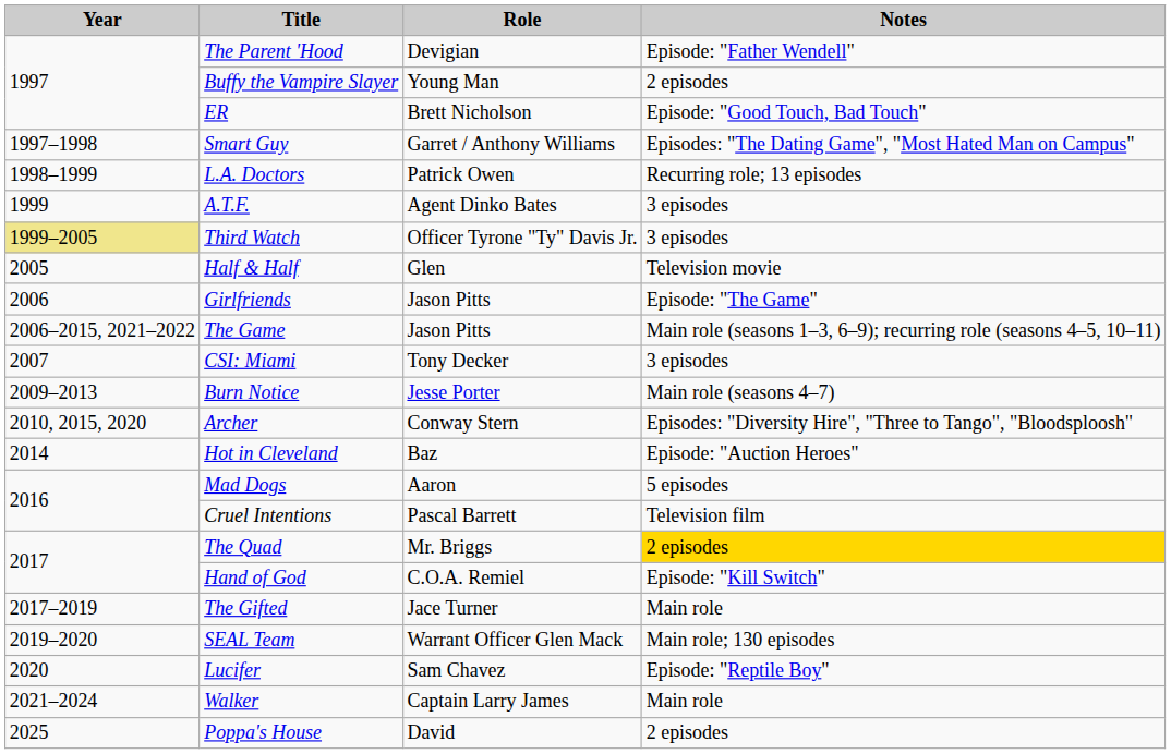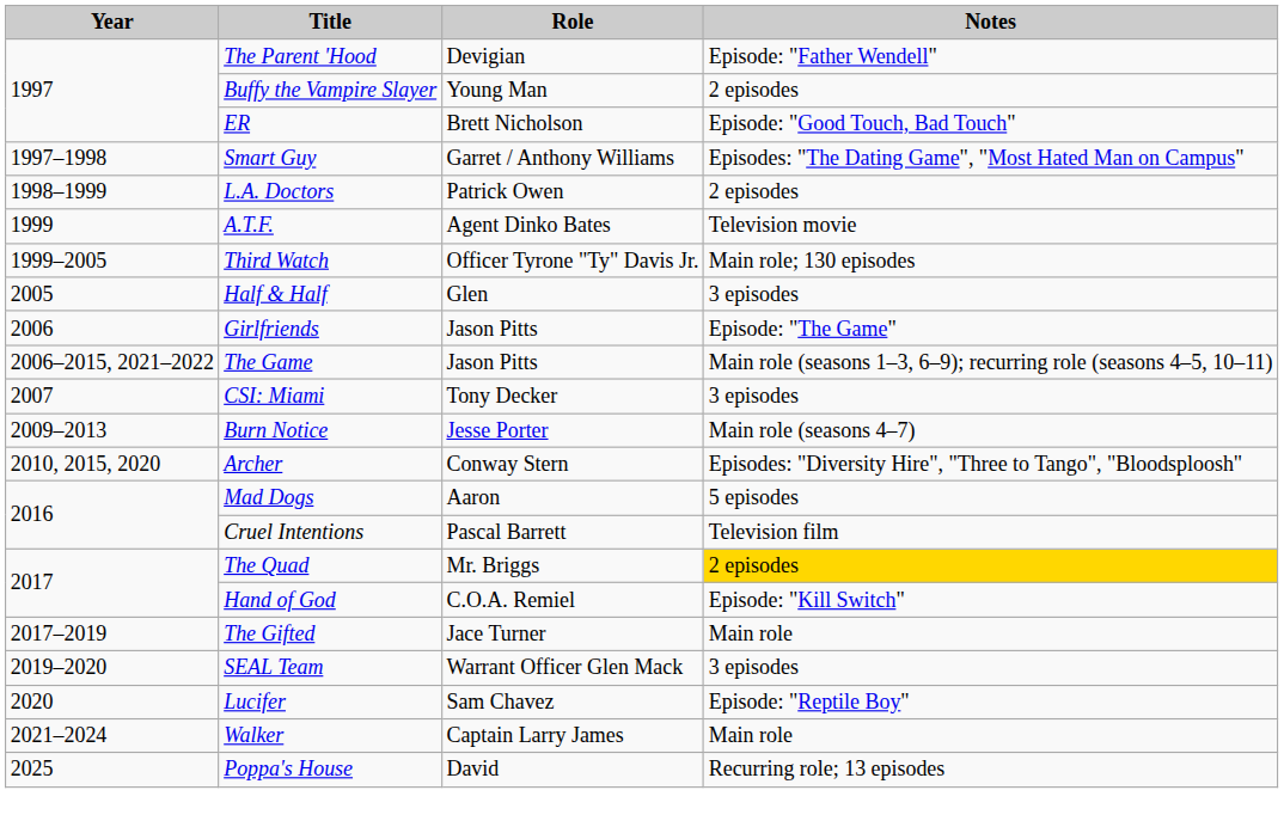L.A. Doctors | Notes: Recurring role; 13 episodes -> 2 episodes
A.T.F. | Notes: 3 episodes -> Television movie
Third Watch | Year: khaki background -> no background
Third Watch | Notes: 3 episodes -> Main role; 130 episodes
Half & Half | Notes: Television movie -> 3 episodes
- row: 2014 | Hot in Cleveland | Baz | Episode: "Auction Heroes"
SEAL Team | Notes: Main role; 130 episodes -> 3 episodes
Poppa's House | Notes: 2 episodes -> Recurring role; 13 episodes
